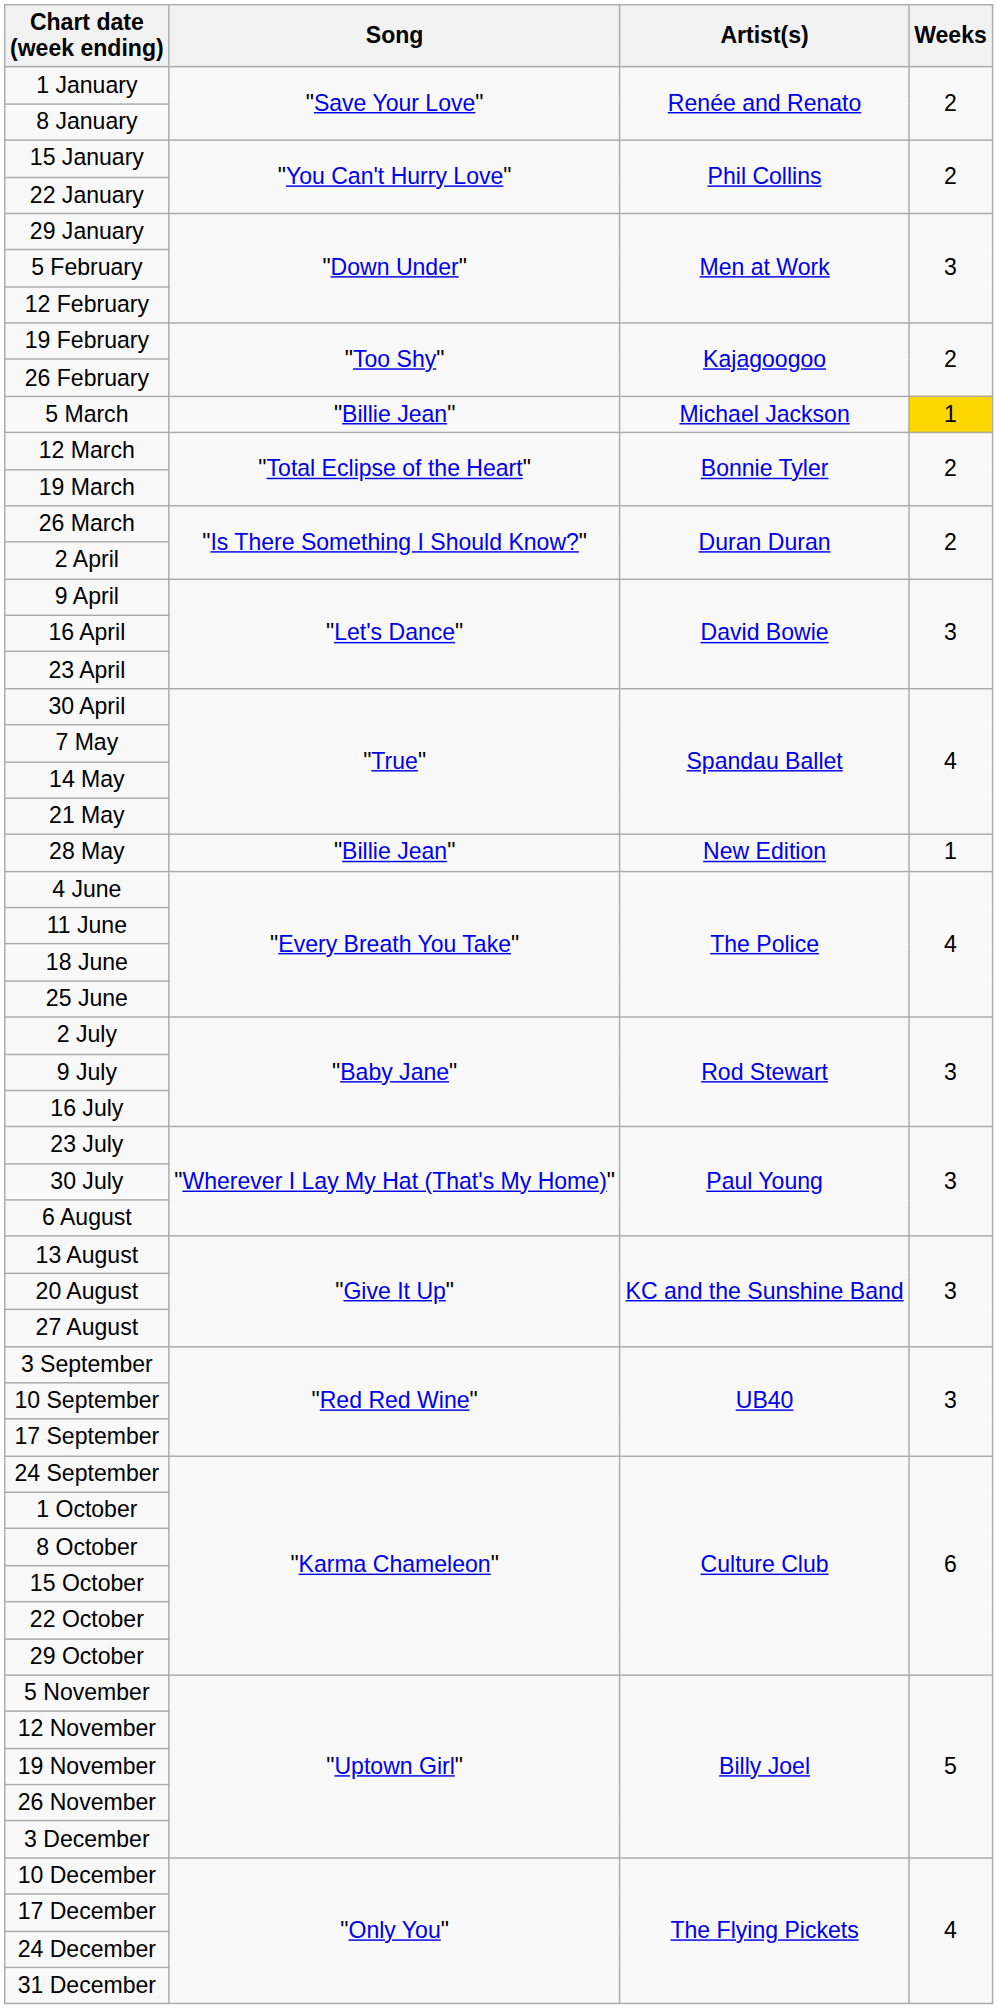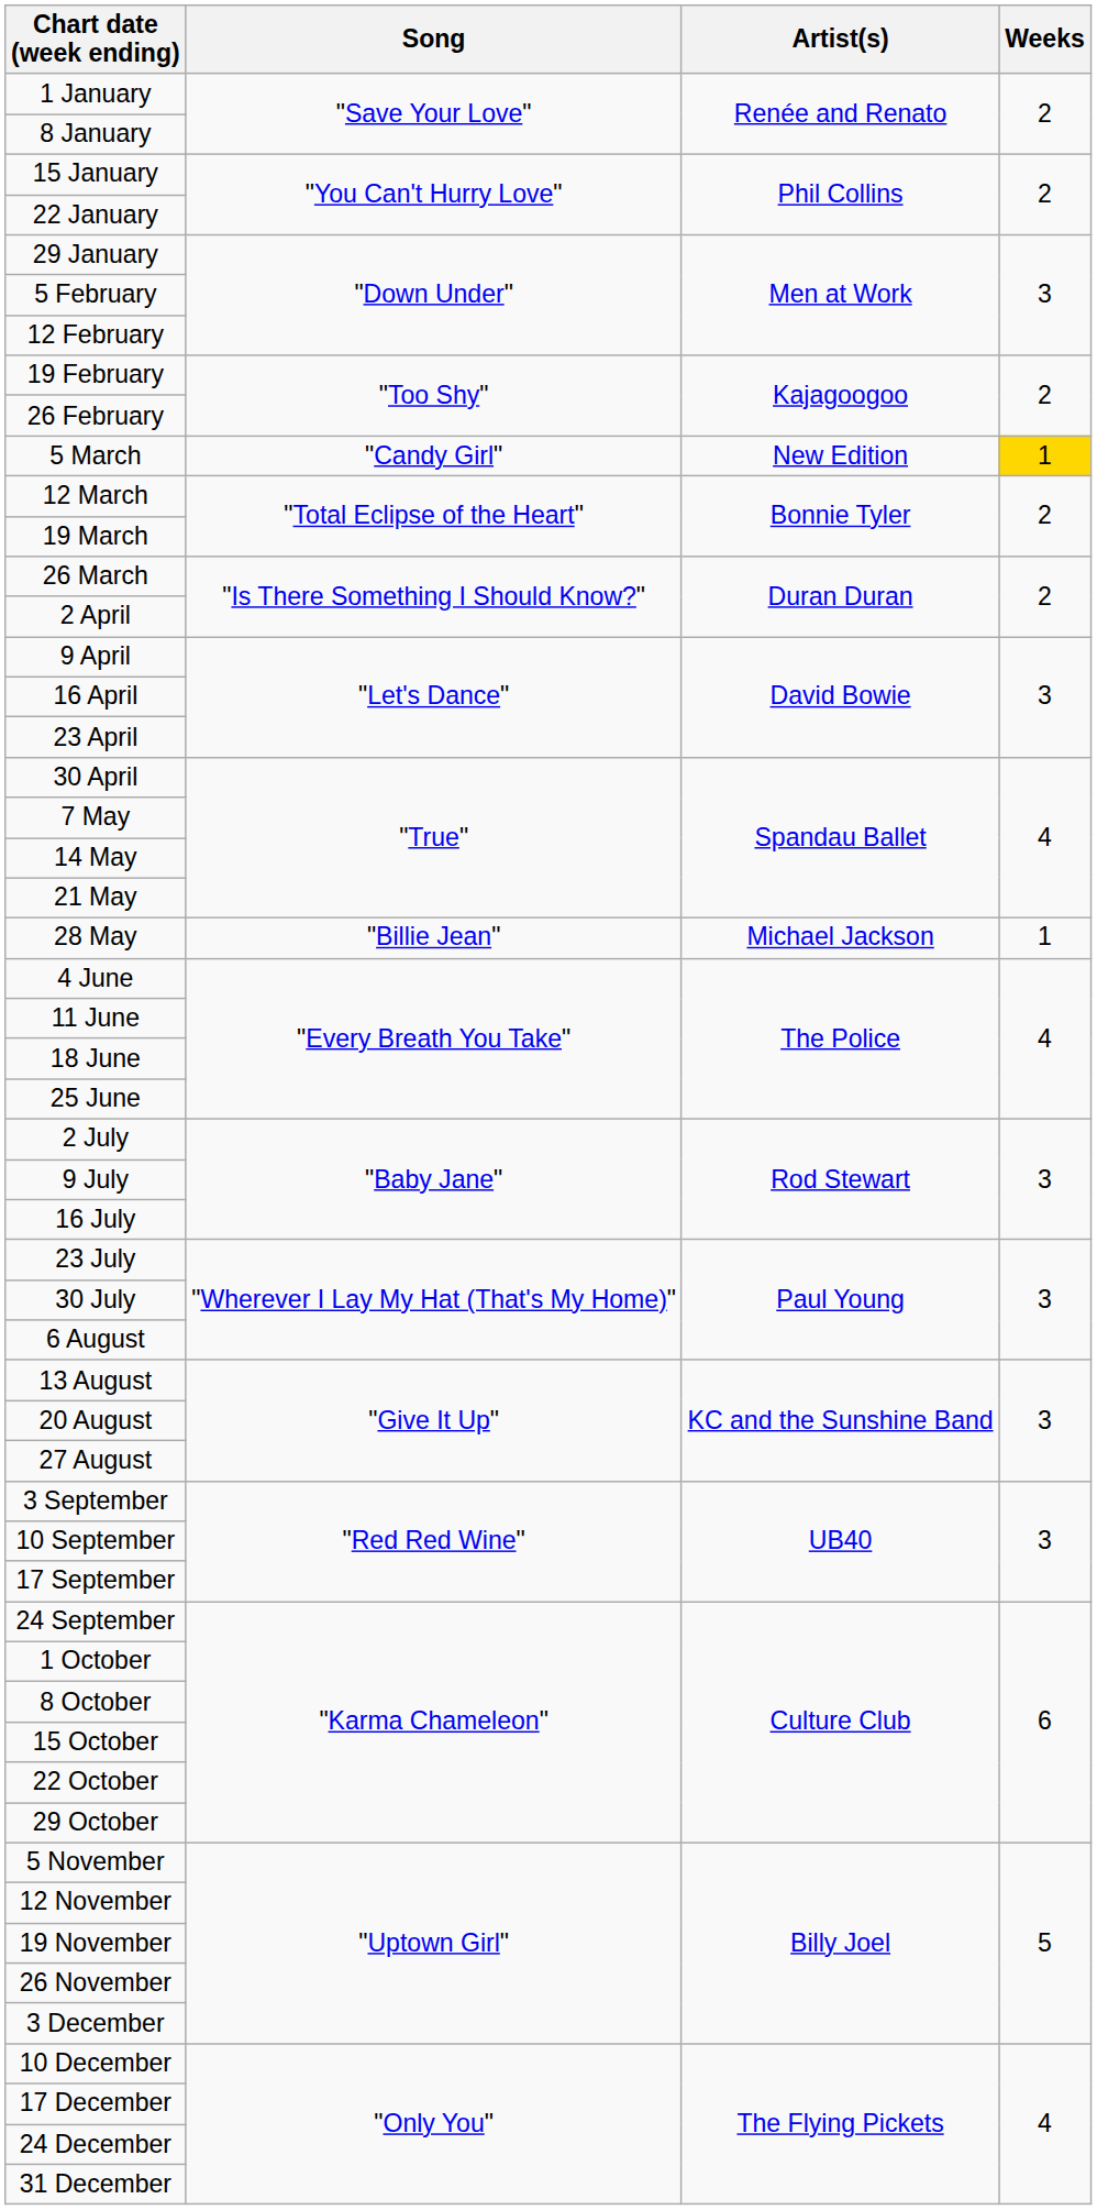5 March | Song: "Billie Jean" -> "Candy Girl"
5 March | Artist(s): Michael Jackson -> New Edition
28 May | Artist(s): New Edition -> Michael Jackson
